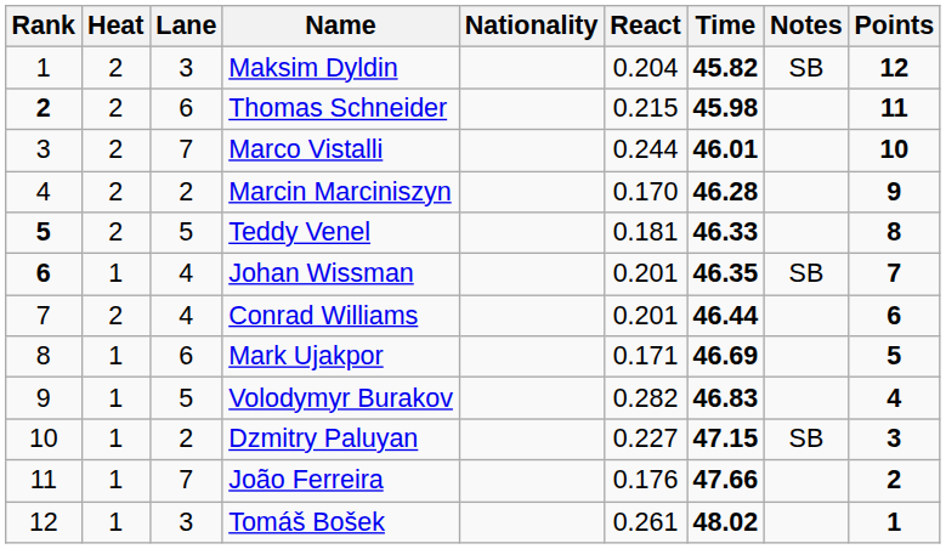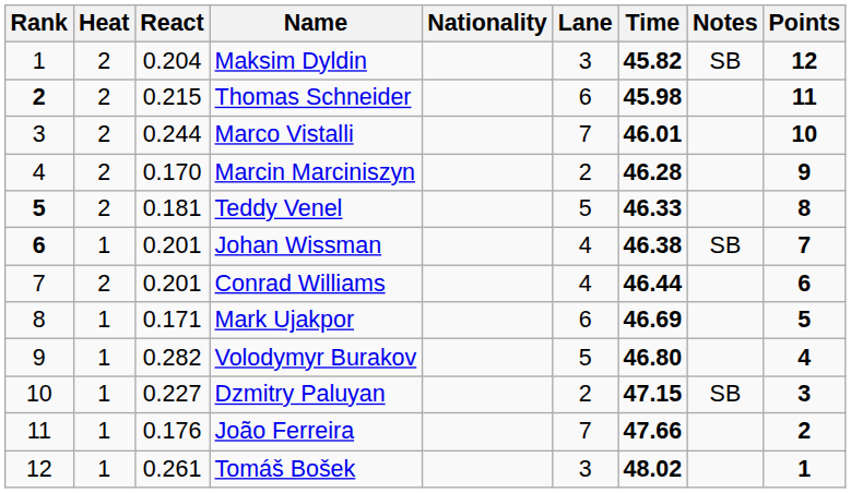columns swapped: Lane <-> React
Johan Wissman | Time: 46.35 -> 46.38
Volodymyr Burakov | Time: 46.83 -> 46.80
